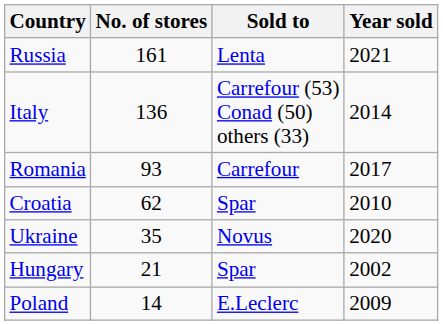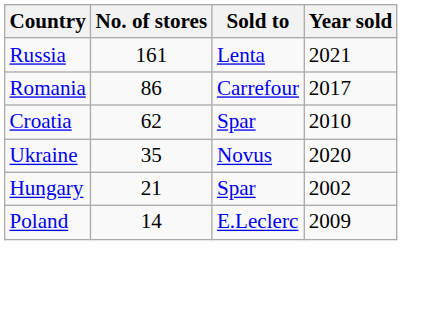- row: Italy | 136 | Carrefour (53) Conad (50) others (33) | 2014
Romania | No. of stores: 93 -> 86
